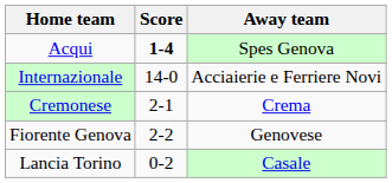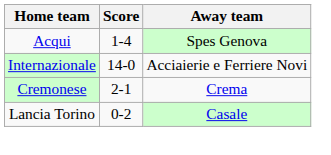Acqui | Score: bold -> normal
- row: Fiorente Genova | 2-2 | Genovese
